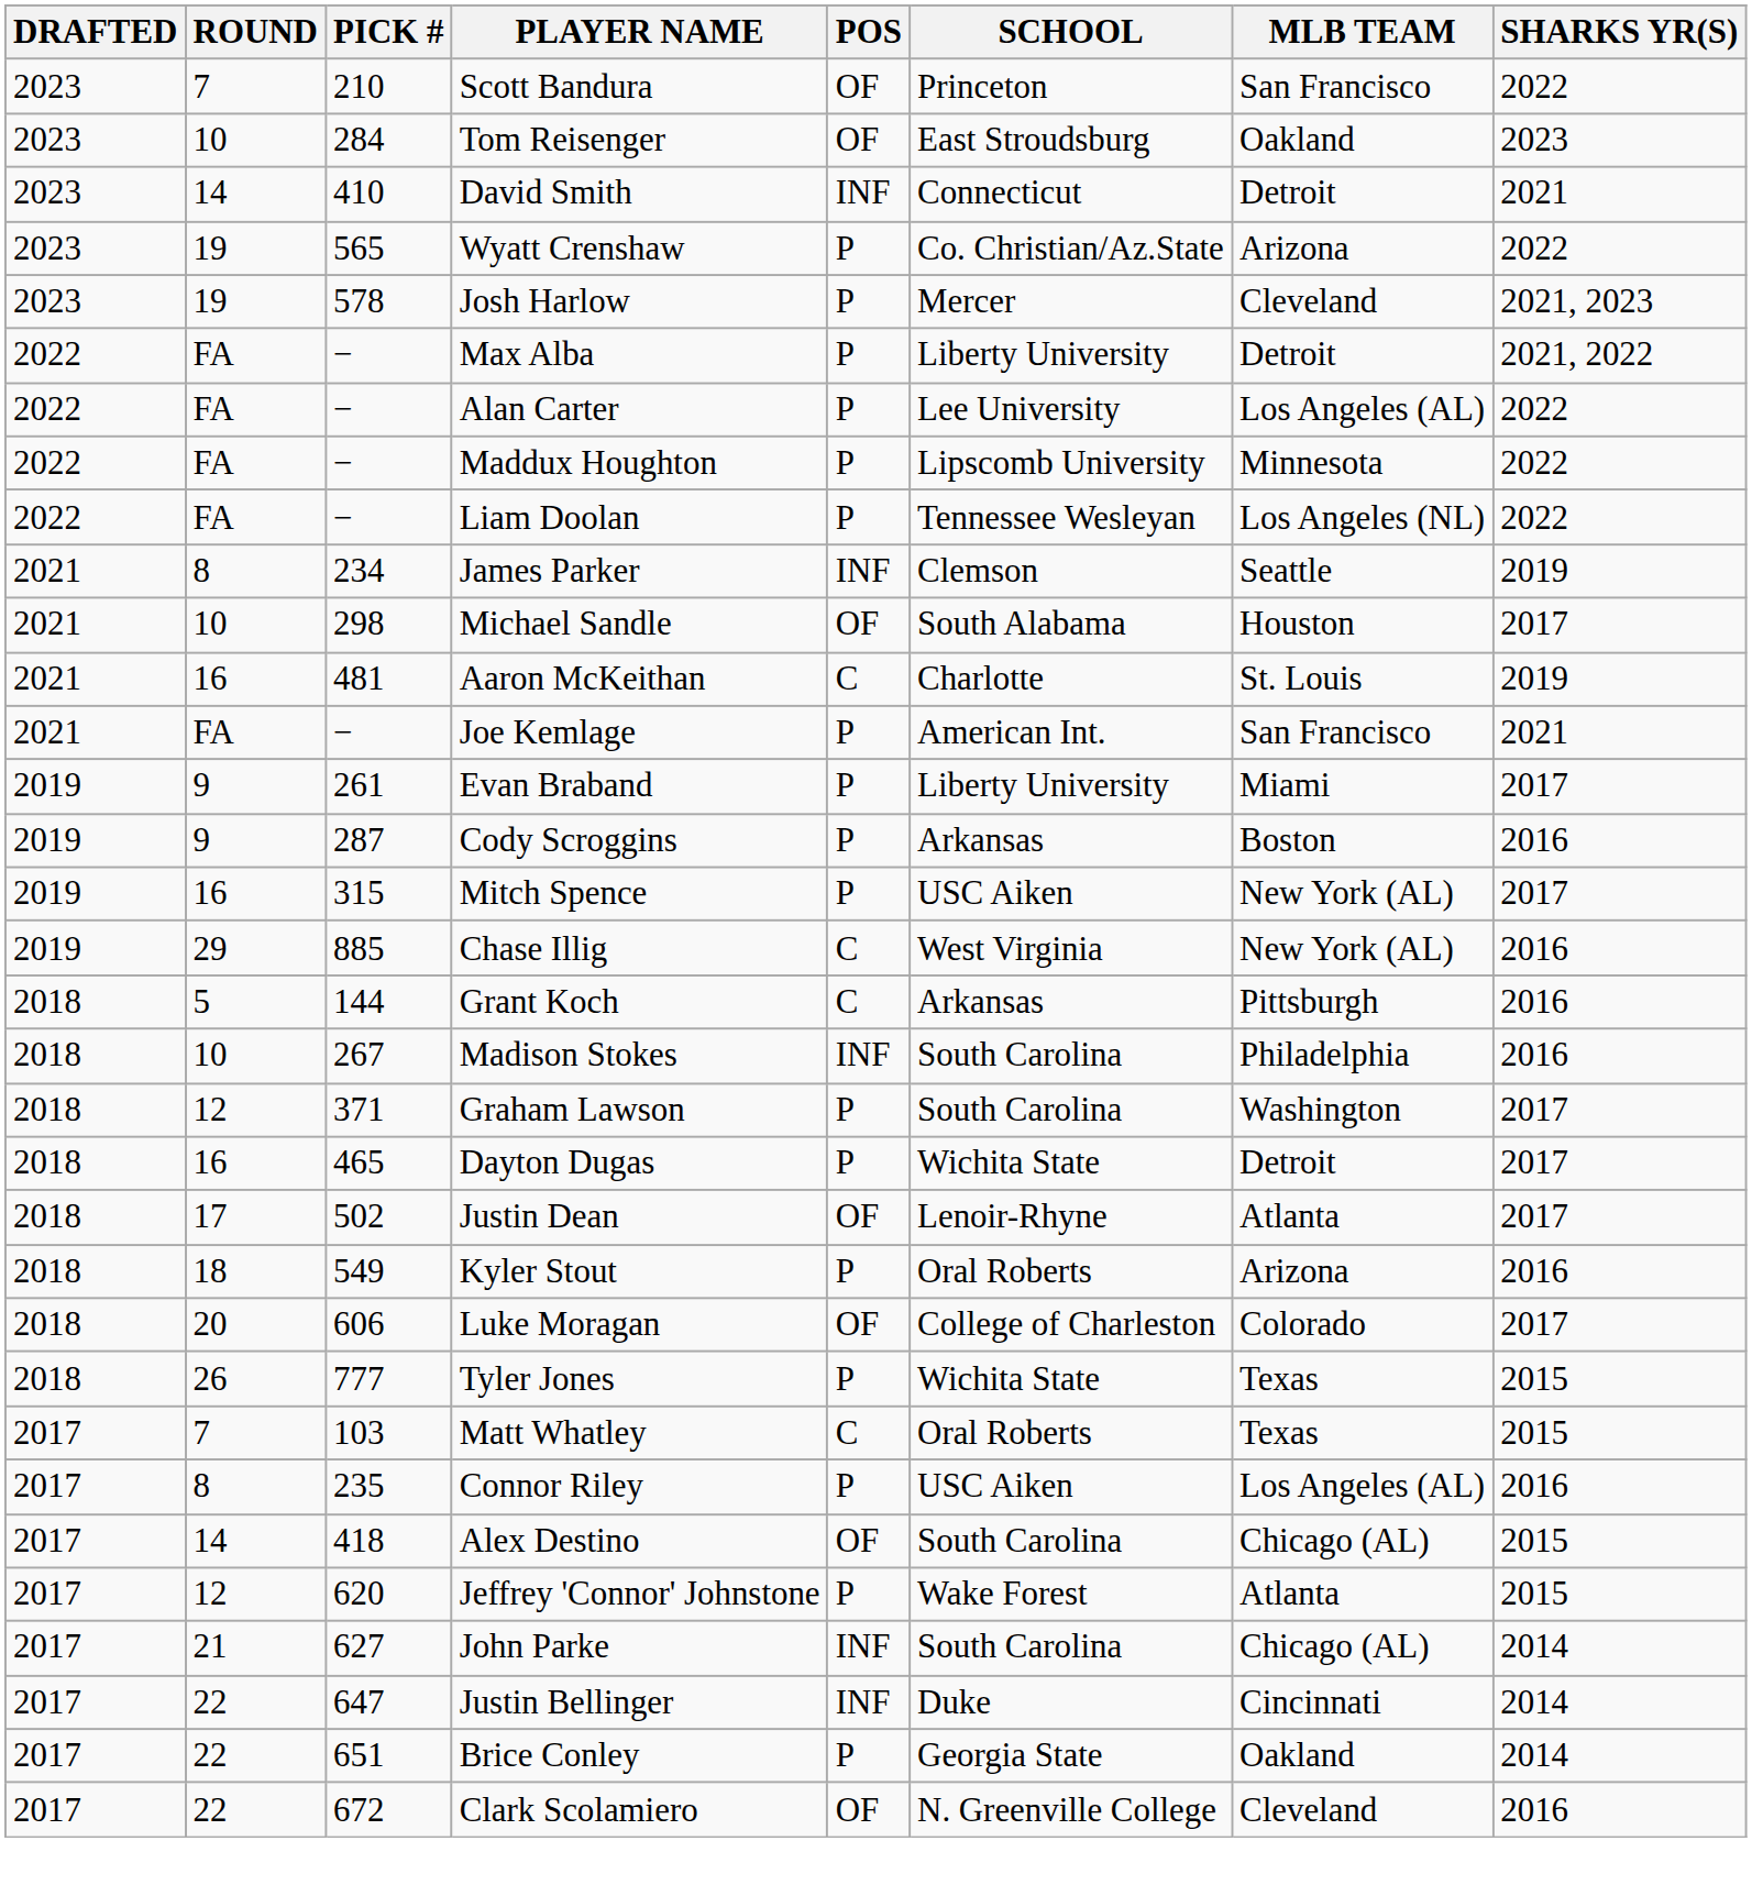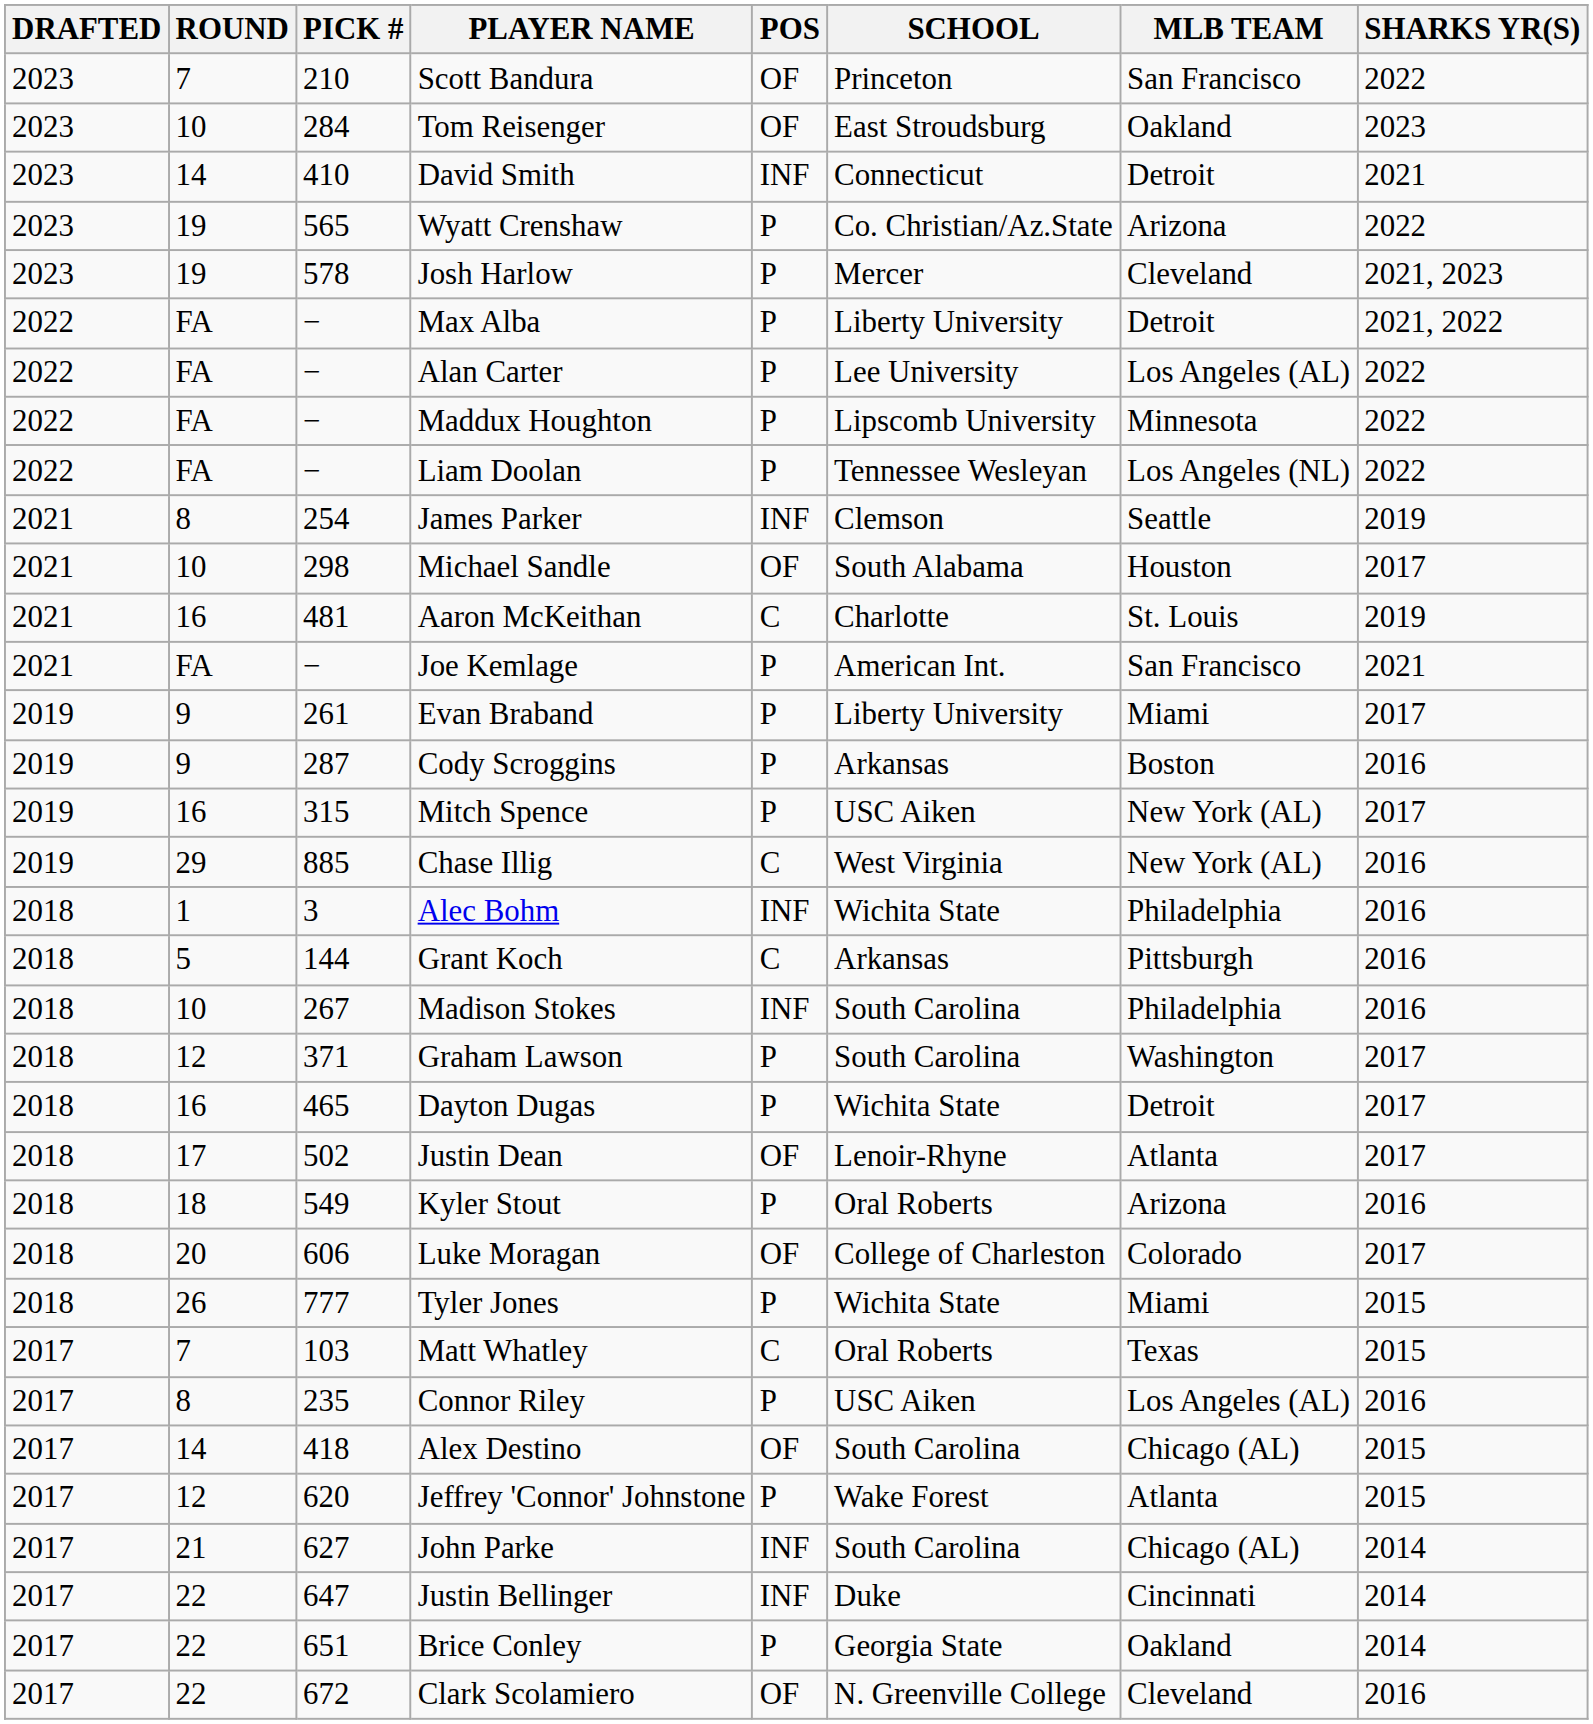James Parker | PICK #: 234 -> 254
+ row: 2018 | 1 | 3 | Alec Bohm | INF | Wichita State | Philadelphia | 2016
Tyler Jones | MLB TEAM: Texas -> Miami
